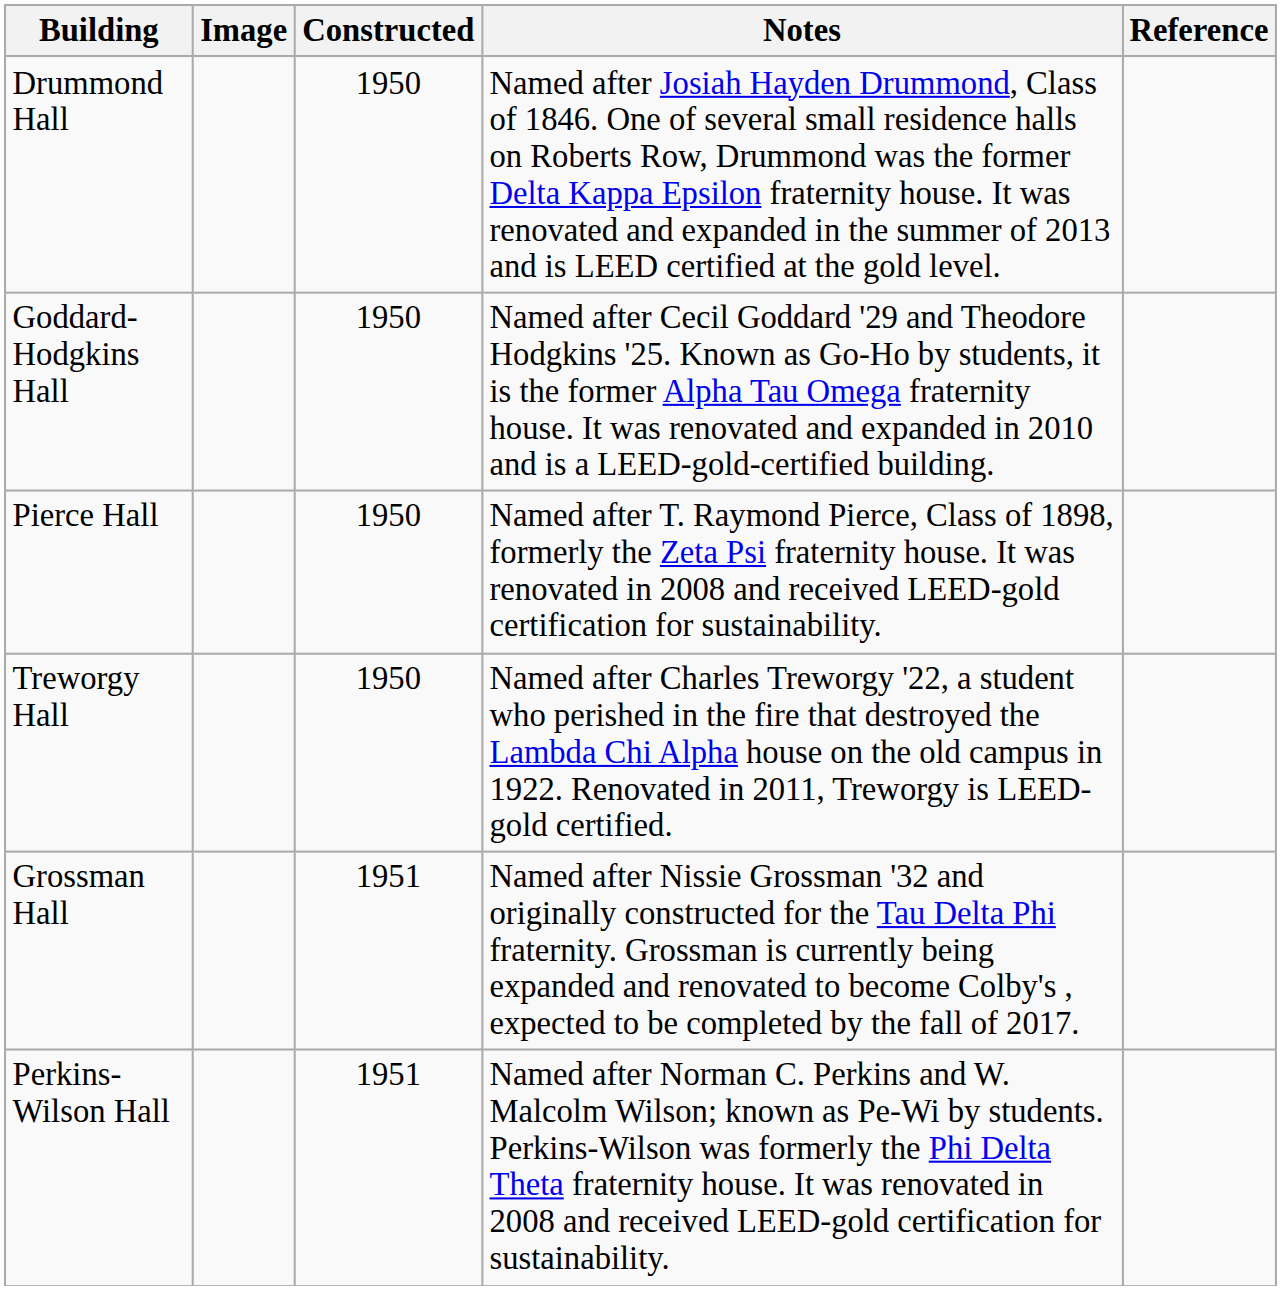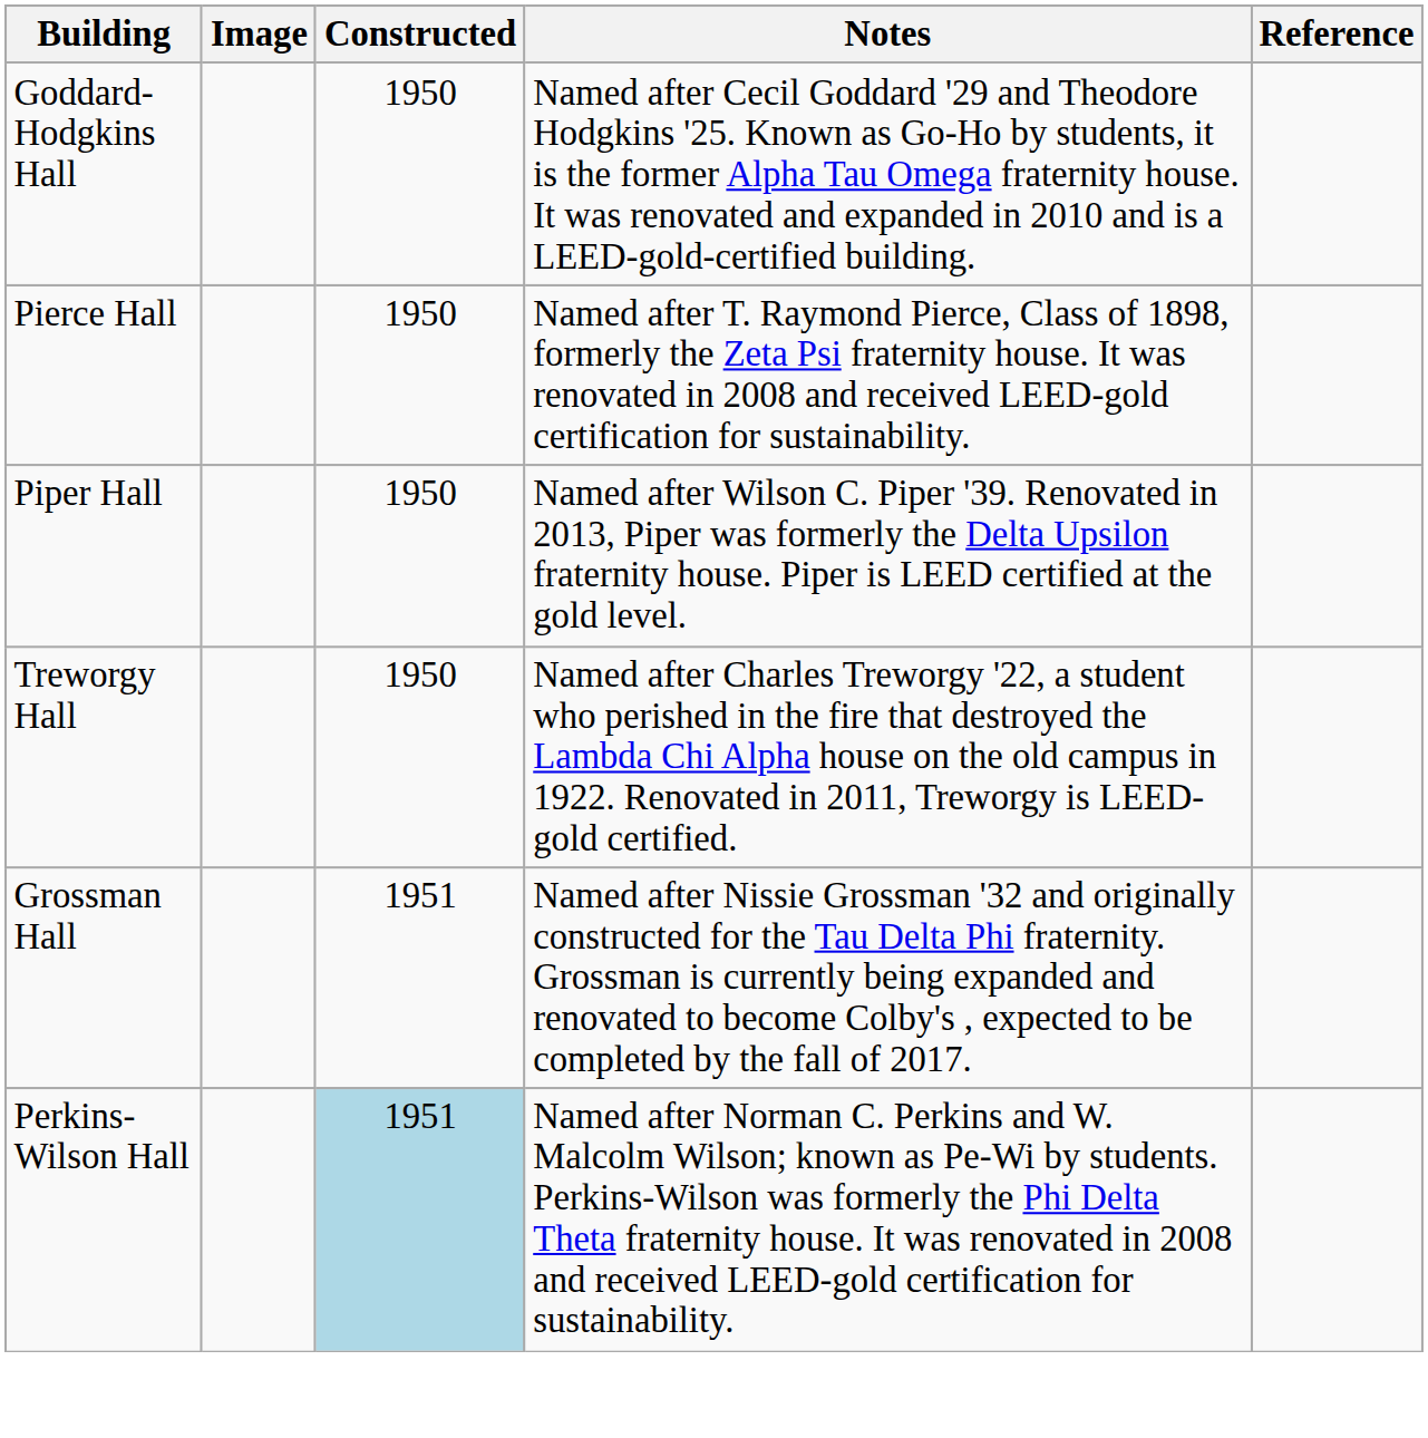- row: Drummond Hall | 1950 | Named after Josiah Hayden Drummond, Class of 1846. One of several small residence halls on Roberts Row, Drummond was the former Delta Kappa Epsilon fraternity house. It was renovated and expanded in the summer of 2013 and is LEED certified at the gold level.
+ row: Piper Hall | 1950 | Named after Wilson C. Piper '39. Renovated in 2013, Piper was formerly the Delta Upsilon fraternity house. Piper is LEED certified at the gold level.
Perkins-Wilson Hall | Constructed: no background -> lightblue background
